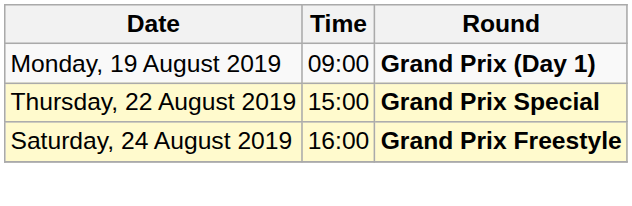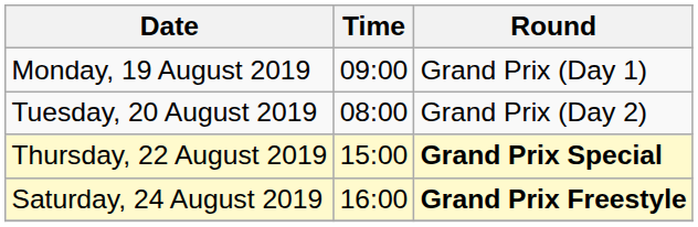Monday, 19 August 2019 | Round: bold -> normal
+ row: Tuesday, 20 August 2019 | 08:00 | Grand Prix (Day 2)
